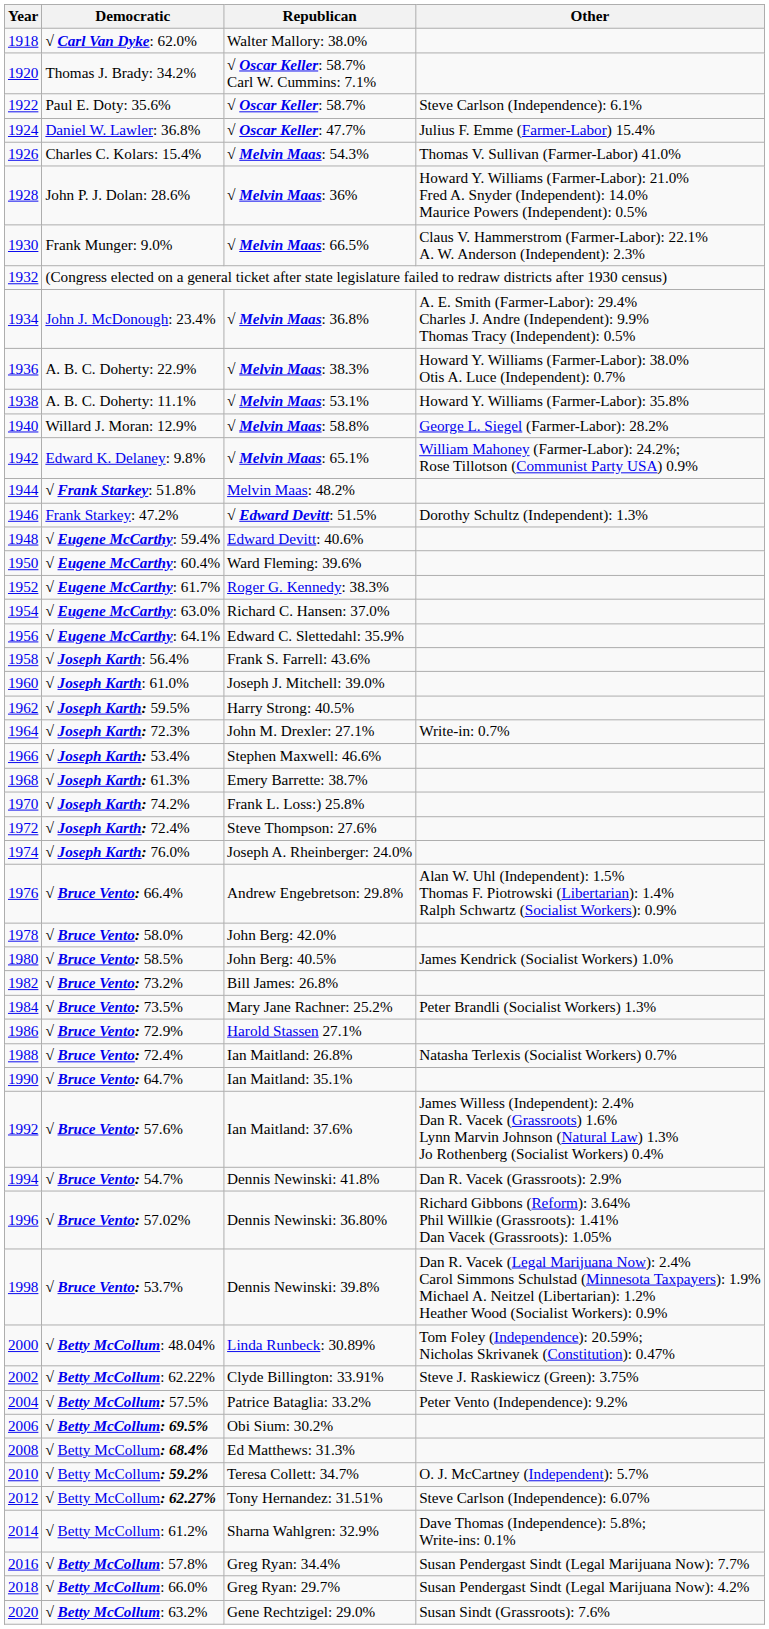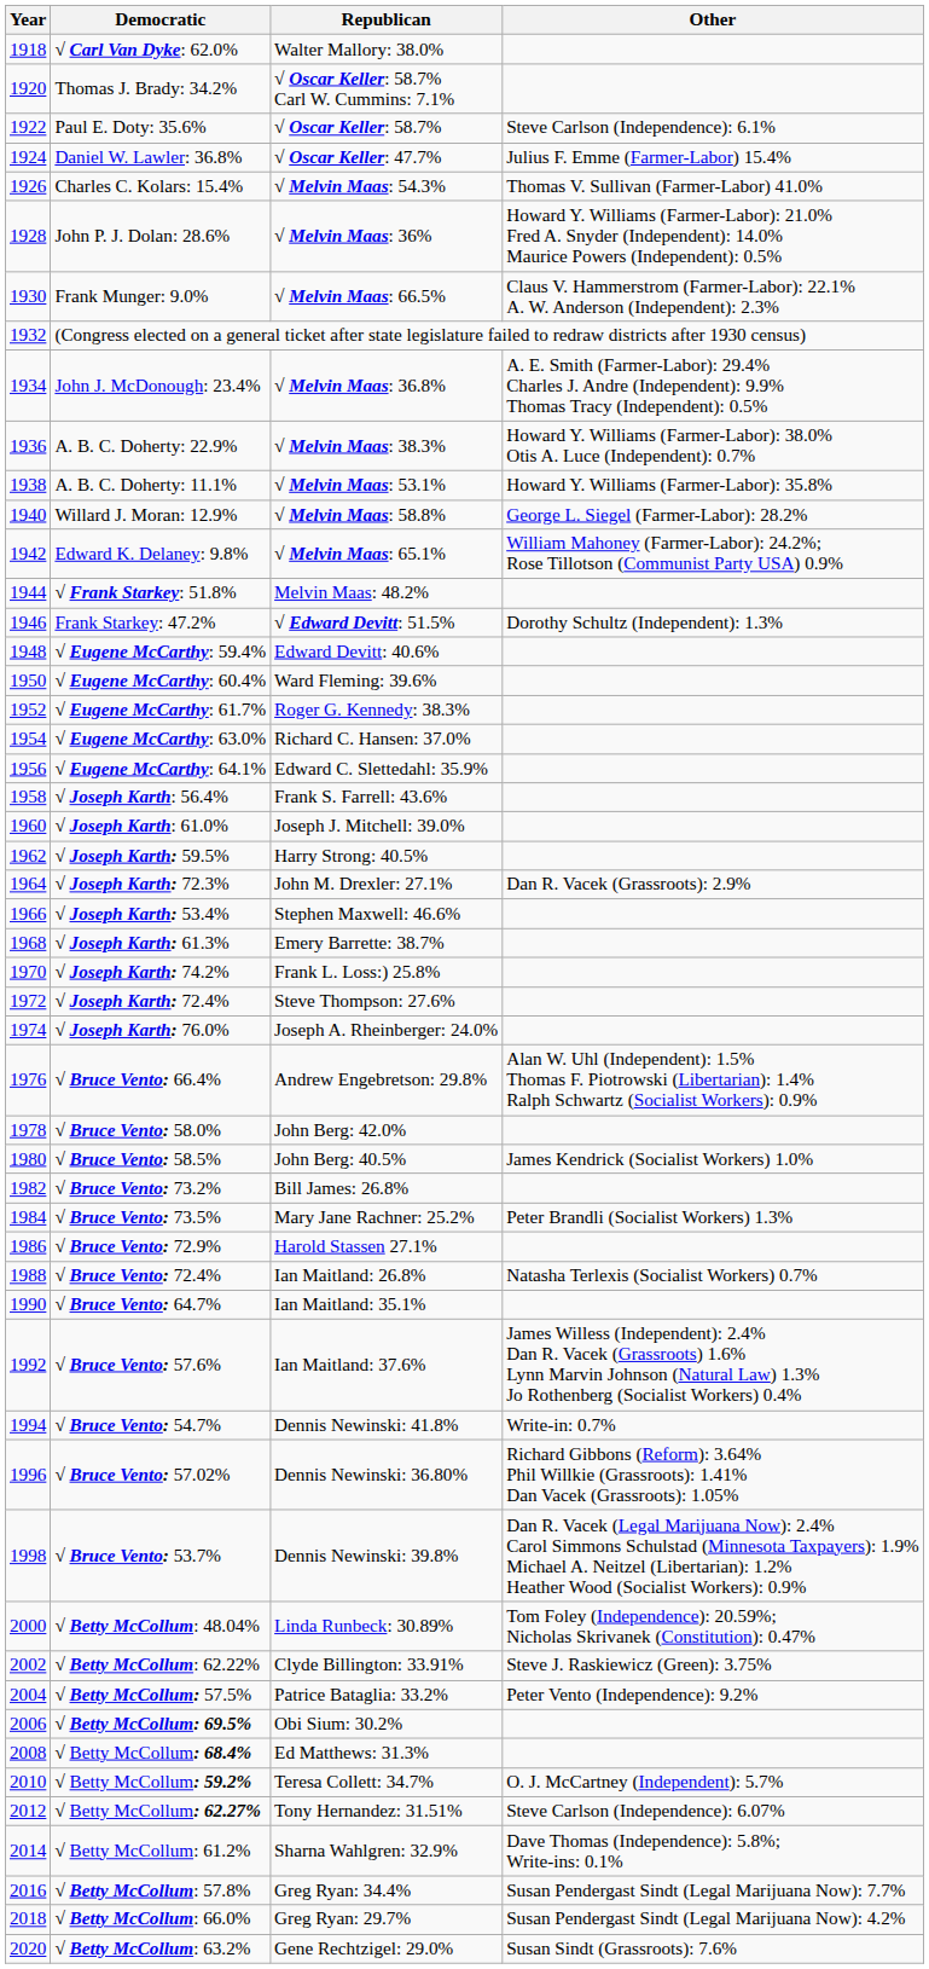√ Joseph Karth: 72.3% | Other: Write-in: 0.7% -> Dan R. Vacek (Grassroots): 2.9%
√ Bruce Vento: 54.7% | Other: Dan R. Vacek (Grassroots): 2.9% -> Write-in: 0.7%
